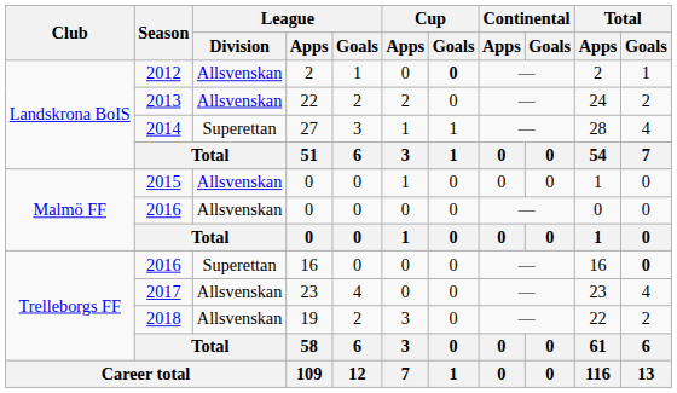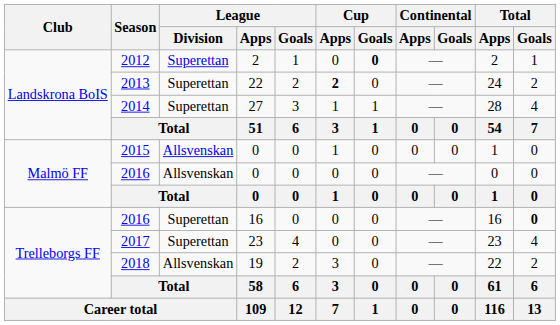2012 | League / Division: Allsvenskan -> Superettan
2013 | League / Division: Allsvenskan -> Superettan
2013 | Cup / Apps: normal -> bold
2017 | League / Division: Allsvenskan -> Superettan
